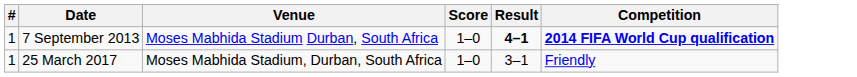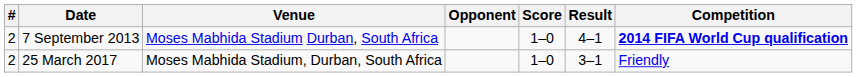+ column: Opponent
7 September 2013 | #: 1 -> 2
7 September 2013 | Result: bold -> normal
25 March 2017 | #: 1 -> 2
